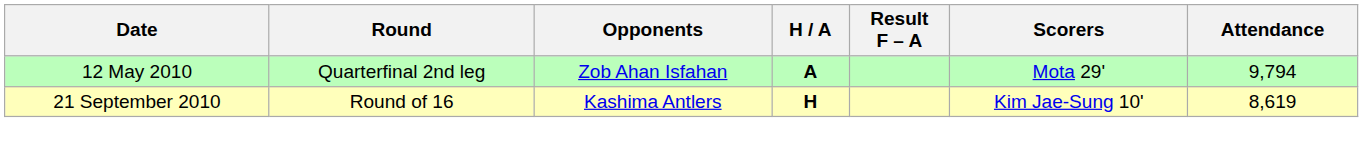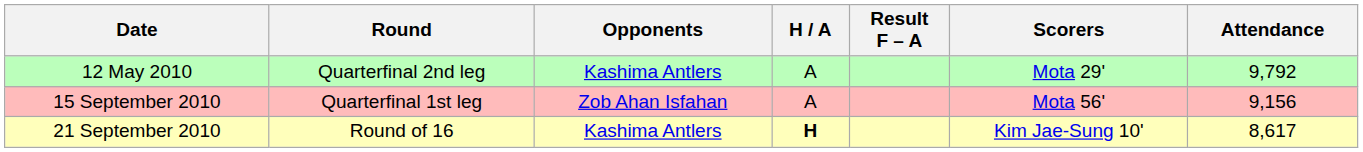12 May 2010 | Opponents: Zob Ahan Isfahan -> Kashima Antlers
12 May 2010 | H / A: bold -> normal
12 May 2010 | Attendance: 9,794 -> 9,792
+ row: 15 September 2010 | Quarterfinal 1st leg | Zob Ahan Isfahan | A | Mota 56' | 9,156
21 September 2010 | Attendance: 8,619 -> 8,617
